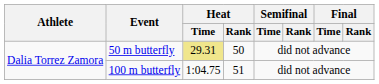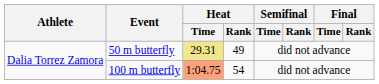50 m butterfly | Heat / Rank: 50 -> 49
100 m butterfly | Heat / Time: no background -> lightsalmon background
100 m butterfly | Heat / Rank: 51 -> 54
